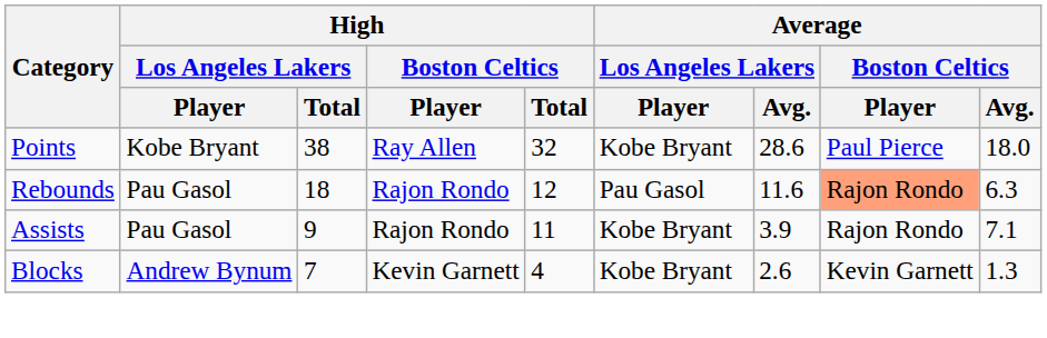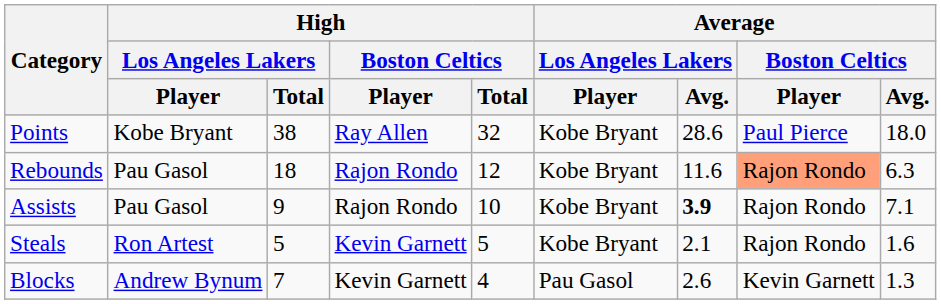Rebounds | Average / Los Angeles Lakers / Player: Pau Gasol -> Kobe Bryant
Assists | High / Boston Celtics / Total: 11 -> 10
Assists | Average / Los Angeles Lakers / Avg.: normal -> bold
+ row: Steals | Ron Artest | 5 | Kevin Garnett | 5 | Kobe Bryant | 2.1 | Rajon Rondo | 1.6
Blocks | Average / Los Angeles Lakers / Player: Kobe Bryant -> Pau Gasol
